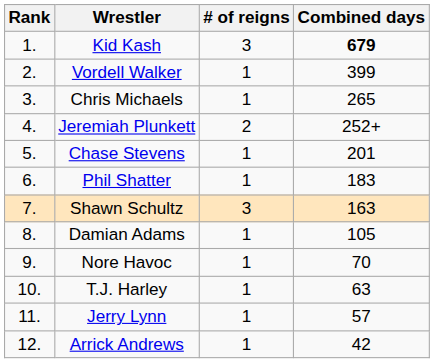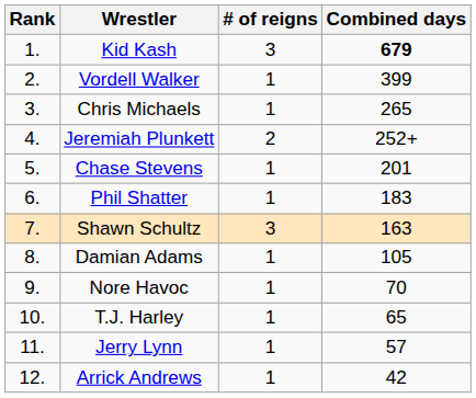T.J. Harley | Combined days: 63 -> 65
